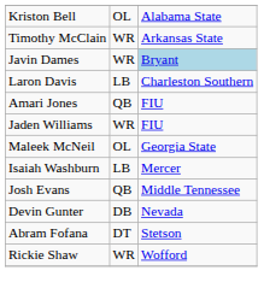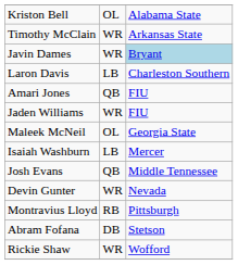Devin Gunter | column 2: DB -> WR
+ row: Montravius Lloyd | RB | Pittsburgh
Abram Fofana | column 2: DT -> DB
